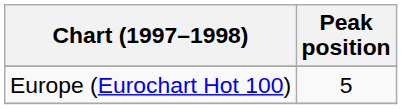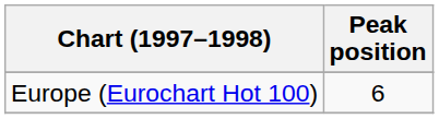Europe (Eurochart Hot 100) | Peak position: 5 -> 6
